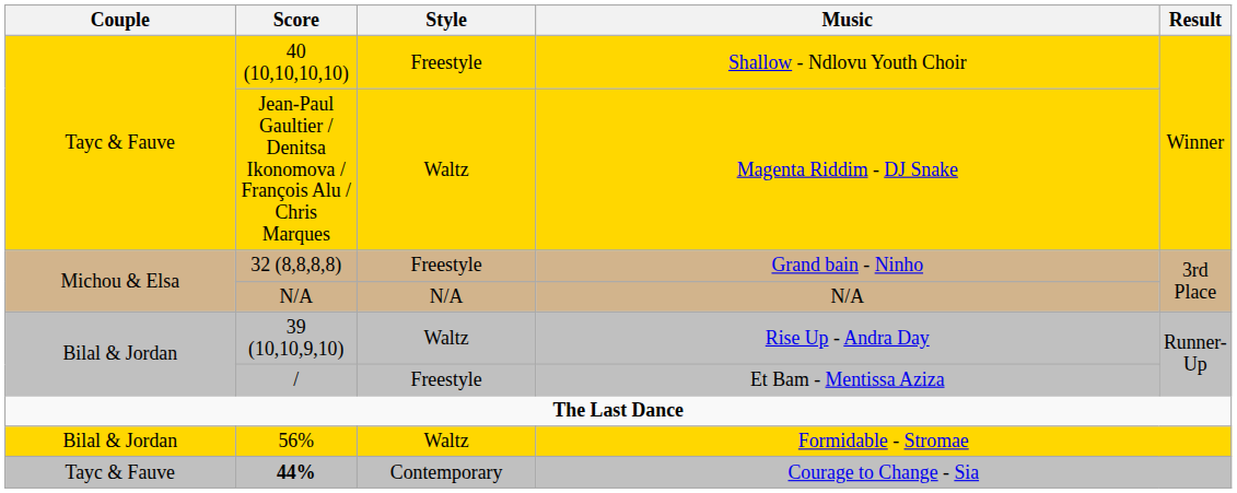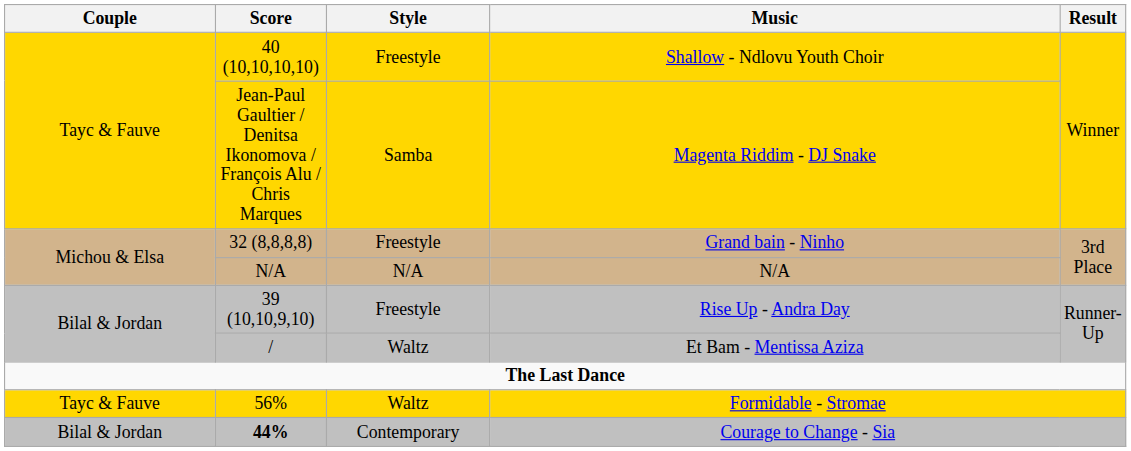Magenta Riddim - DJ Snake | Style: Waltz -> Samba
Rise Up - Andra Day | Style: Waltz -> Freestyle
Et Bam - Mentissa Aziza | Style: Freestyle -> Waltz
Formidable - Stromae | Couple: Bilal & Jordan -> Tayc & Fauve
Courage to Change - Sia | Couple: Tayc & Fauve -> Bilal & Jordan
